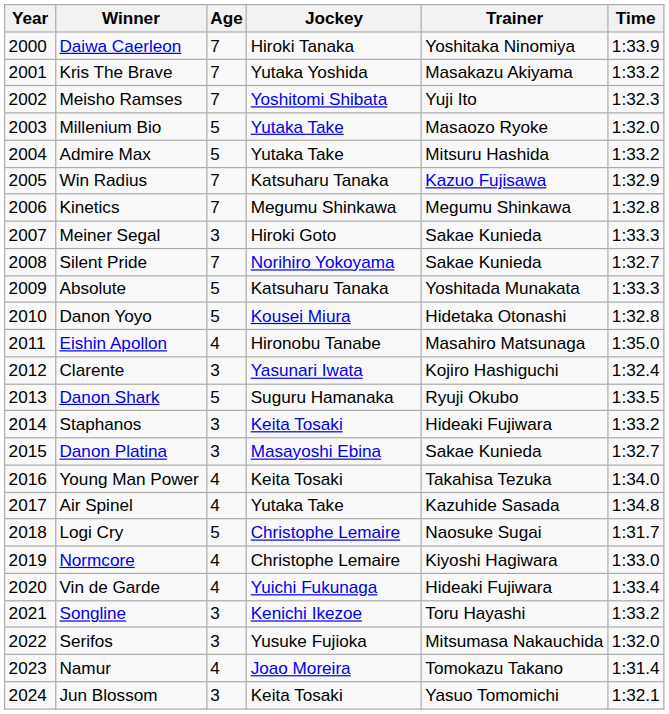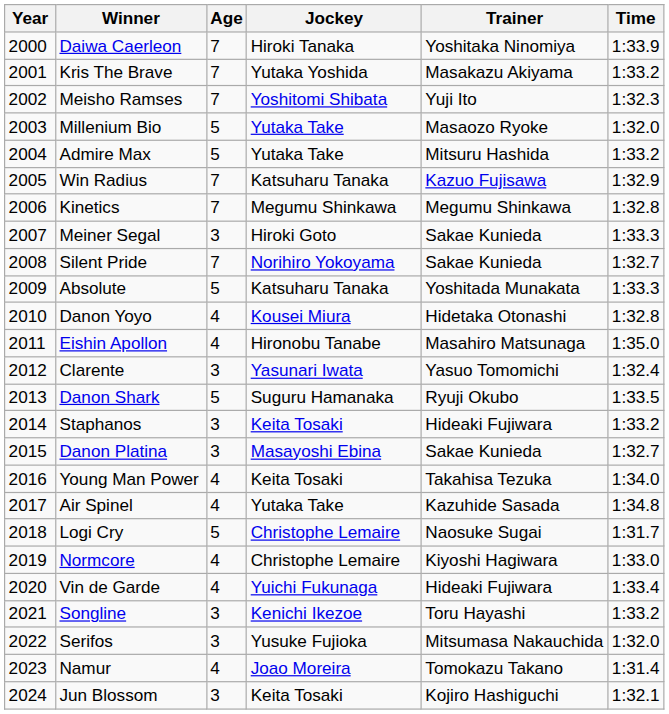Danon Yoyo | Age: 5 -> 4
Clarente | Trainer: Kojiro Hashiguchi -> Yasuo Tomomichi
Jun Blossom | Trainer: Yasuo Tomomichi -> Kojiro Hashiguchi
